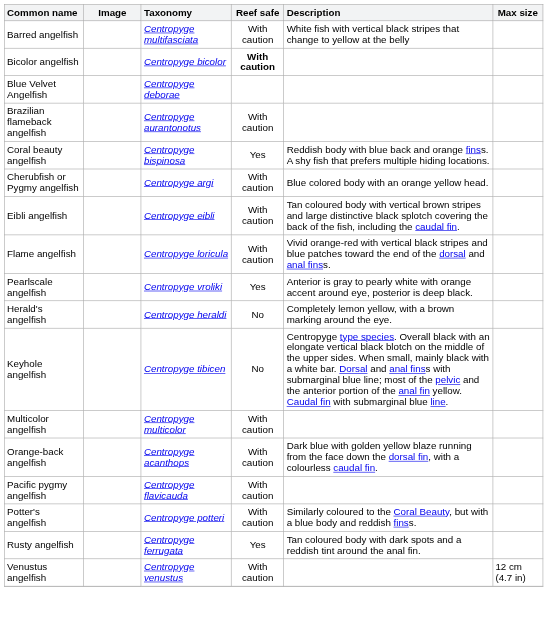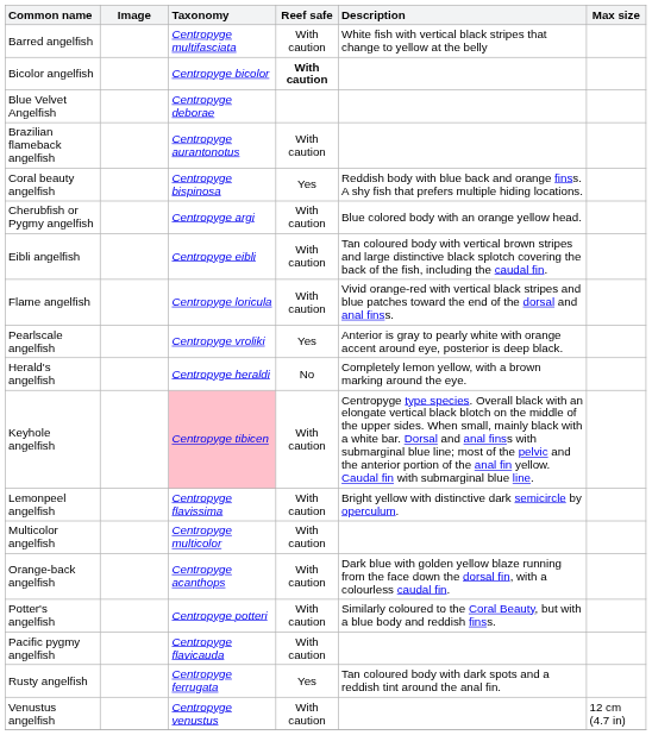Keyhole angelfish | Taxonomy: no background -> pink background
Keyhole angelfish | Reef safe: No -> With caution
+ row: Lemonpeel angelfish | Centropyge flavissima | With caution | Bright yellow with distinctive dark semicircle by operculum.
rows swapped: Pacific pygmy angelfish <-> Potter's angelfish
